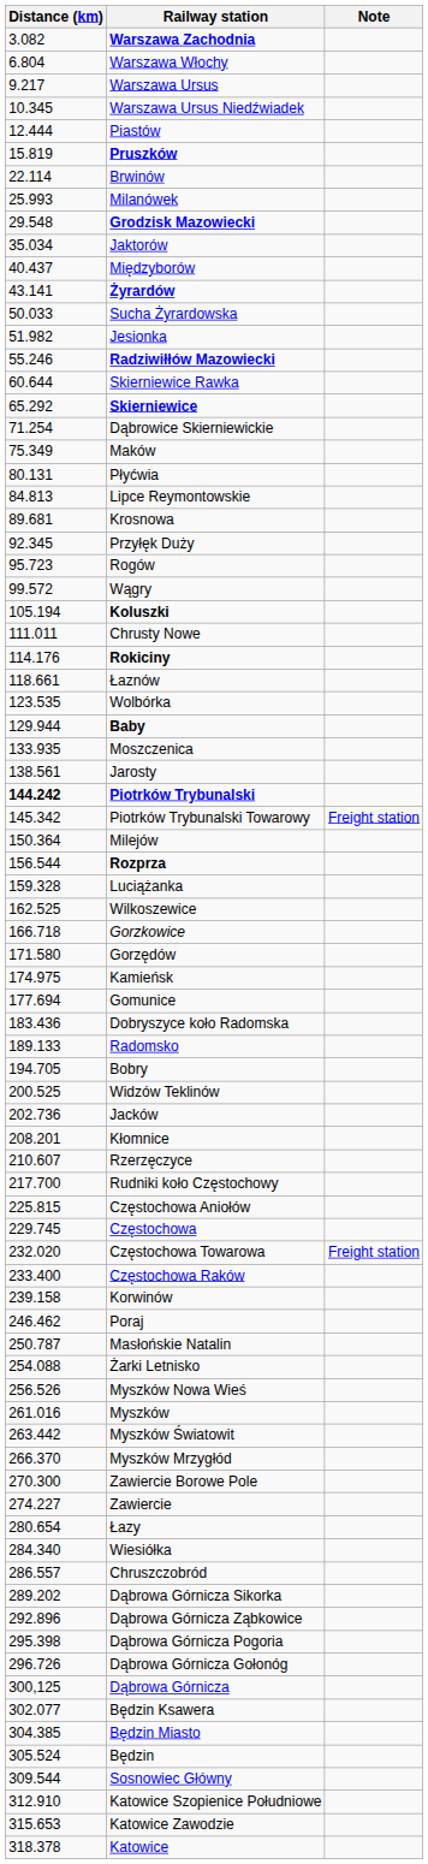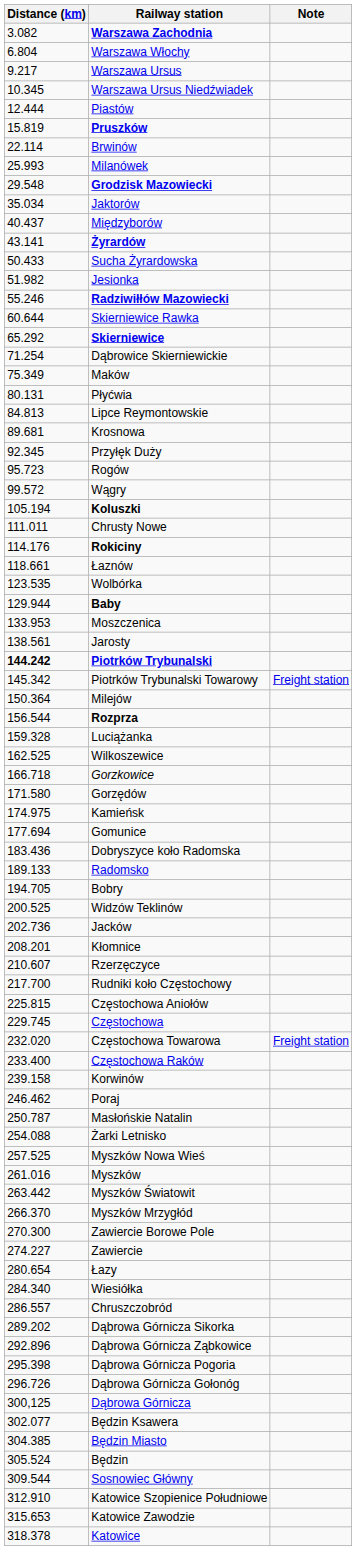Sucha Żyrardowska | Distance (km): 50.033 -> 50.433
Moszczenica | Distance (km): 133.935 -> 133.953
Myszków Nowa Wieś | Distance (km): 256.526 -> 257.525
